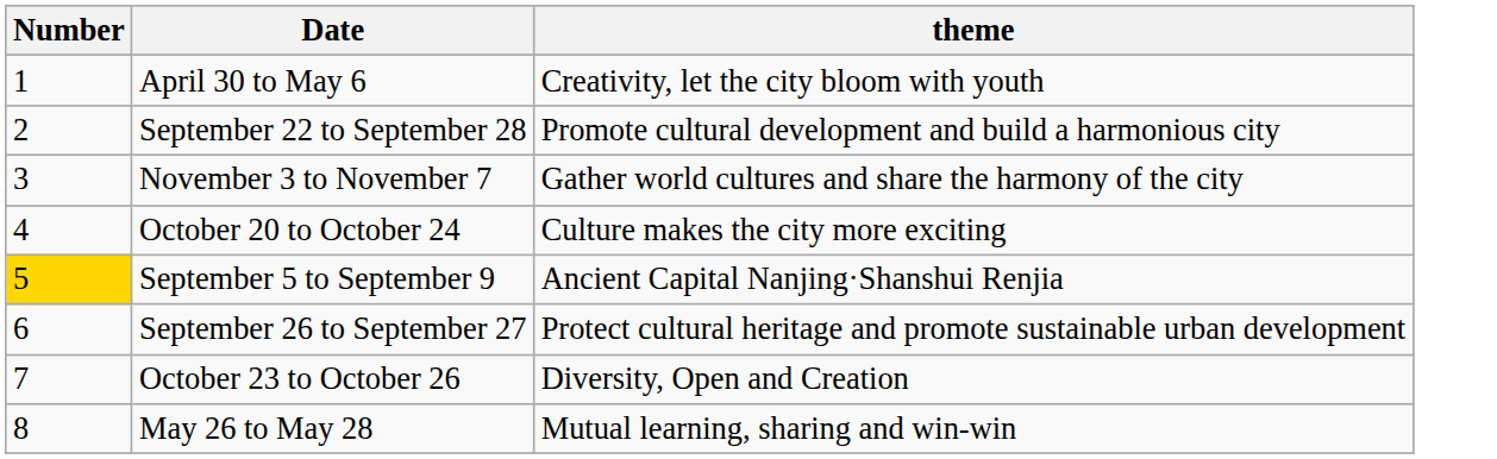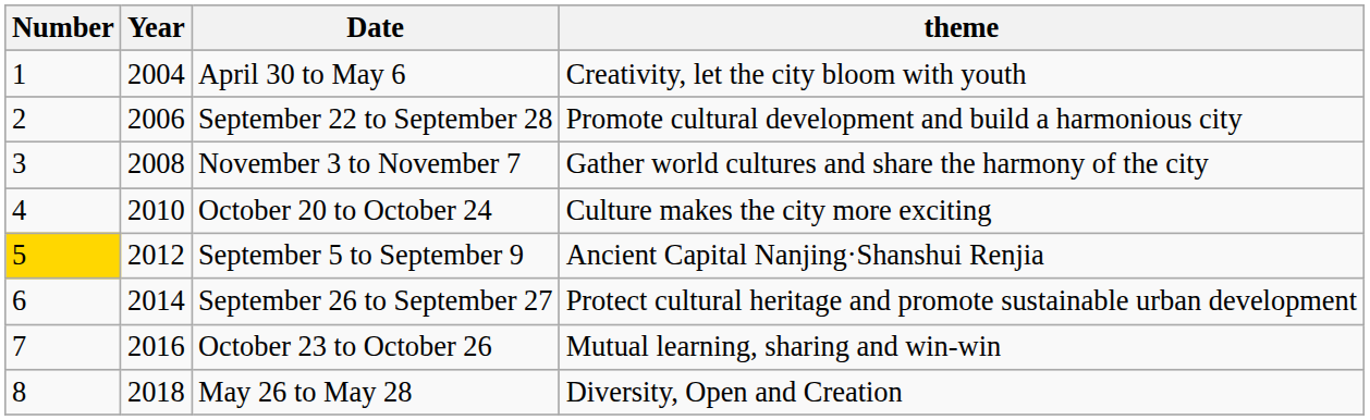+ column: Year | 2004 | 2006 | 2008 | 2010 | 2012 | 2014 | 2016 | 2018
October 23 to October 26 | theme: Diversity, Open and Creation -> Mutual learning, sharing and win-win
May 26 to May 28 | theme: Mutual learning, sharing and win-win -> Diversity, Open and Creation
